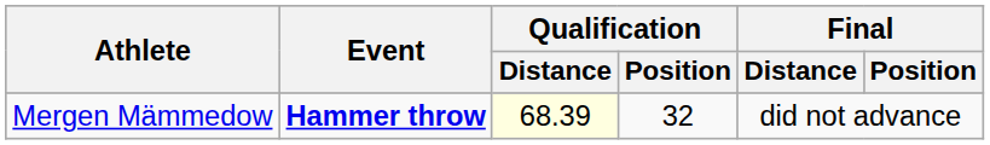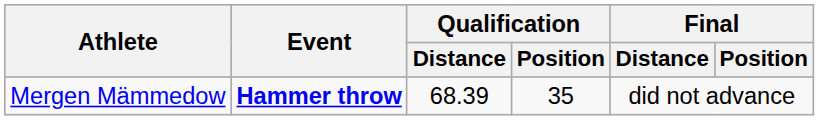Mergen Mämmedow | Qualification / Distance: lightyellow background -> no background
Mergen Mämmedow | Qualification / Position: 32 -> 35
